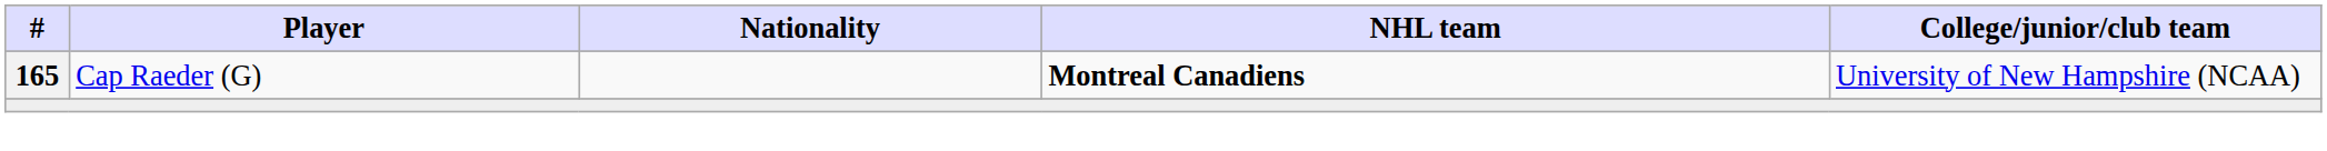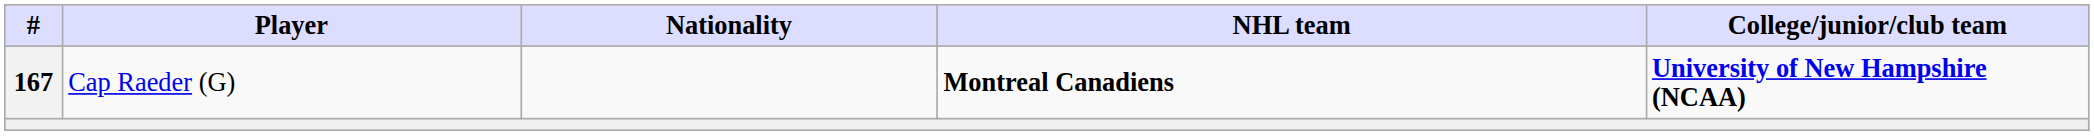Cap Raeder (G) | #: 165 -> 167
Cap Raeder (G) | College/junior/club team: normal -> bold
